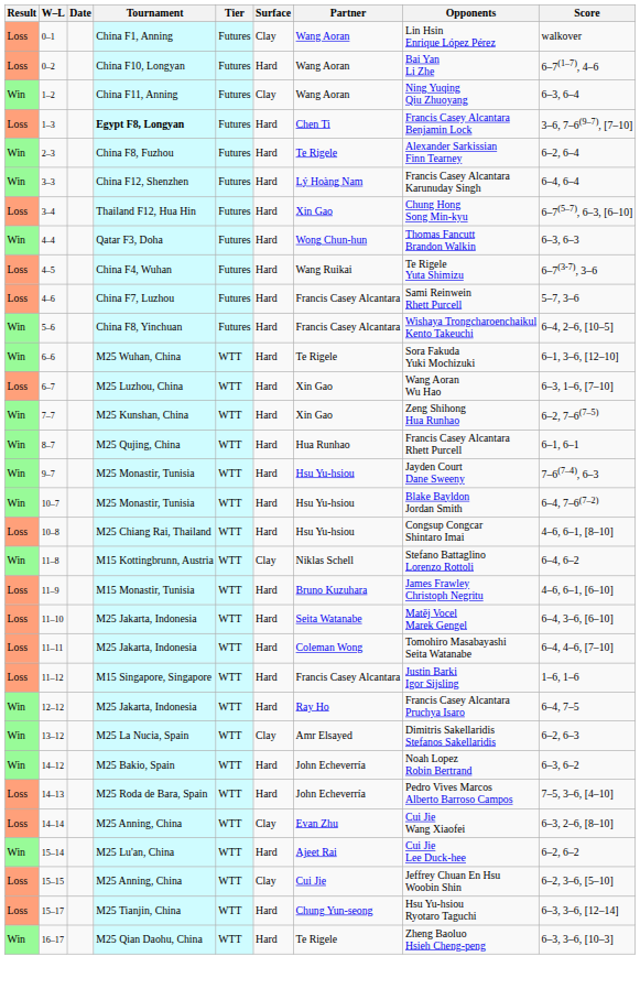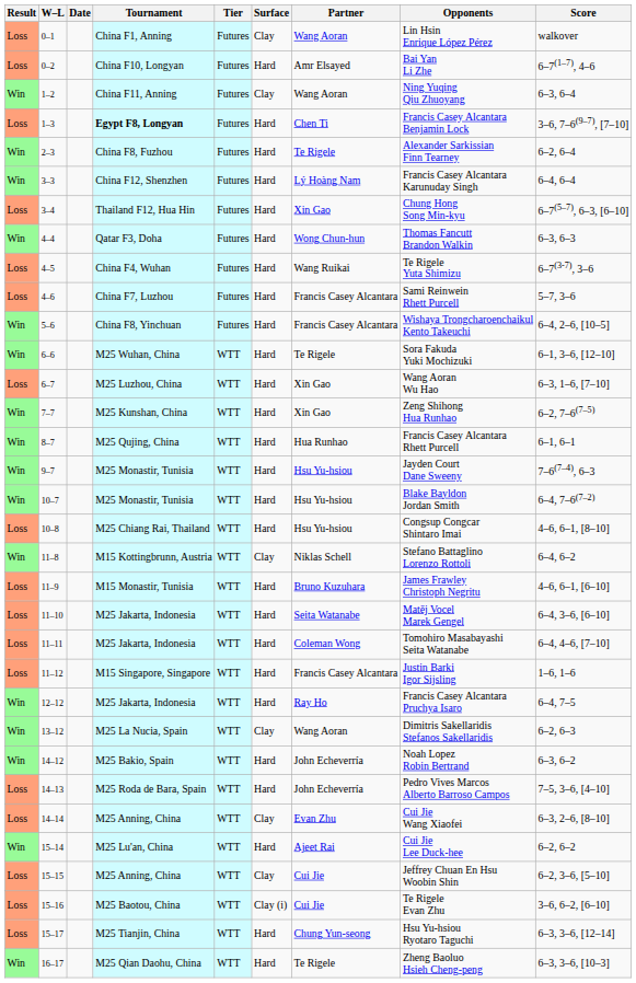0–2 | Partner: Wang Aoran -> Amr Elsayed
13–12 | Partner: Amr Elsayed -> Wang Aoran
+ row: Loss | 15–16 | M25 Baotou, China | WTT | Clay (i) | Cui Jie | Te Rigele Evan Zhu | 3–6, 6–2, [6–10]
